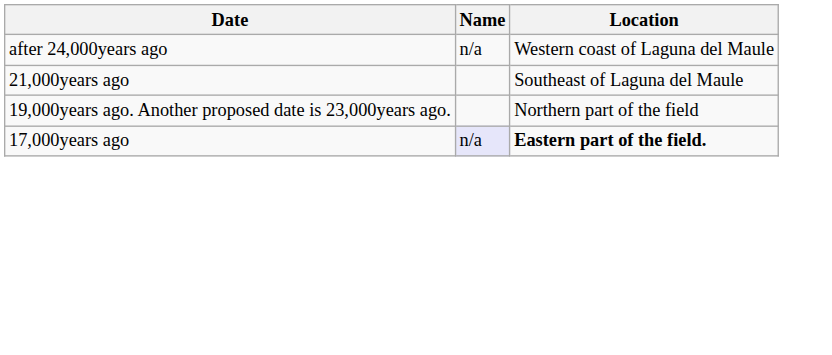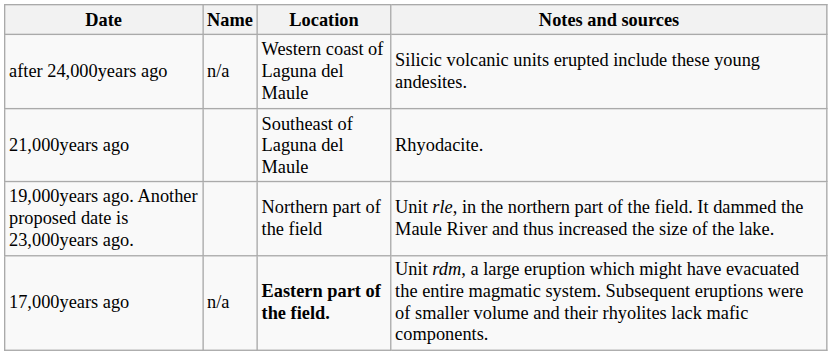+ column: Notes and sources | Silicic volcanic units erupted include these young andesites. | Rhyodacite. | Unit rle, in the northern part of the field. It dammed the Maule River and thus increased the size of the lake. | Unit rdm, a large eruption which might have evacuated the entire magmatic system. Subsequent eruptions were of smaller volume and their rhyolites lack mafic components.
17,000years ago | Name: lavender background -> no background
